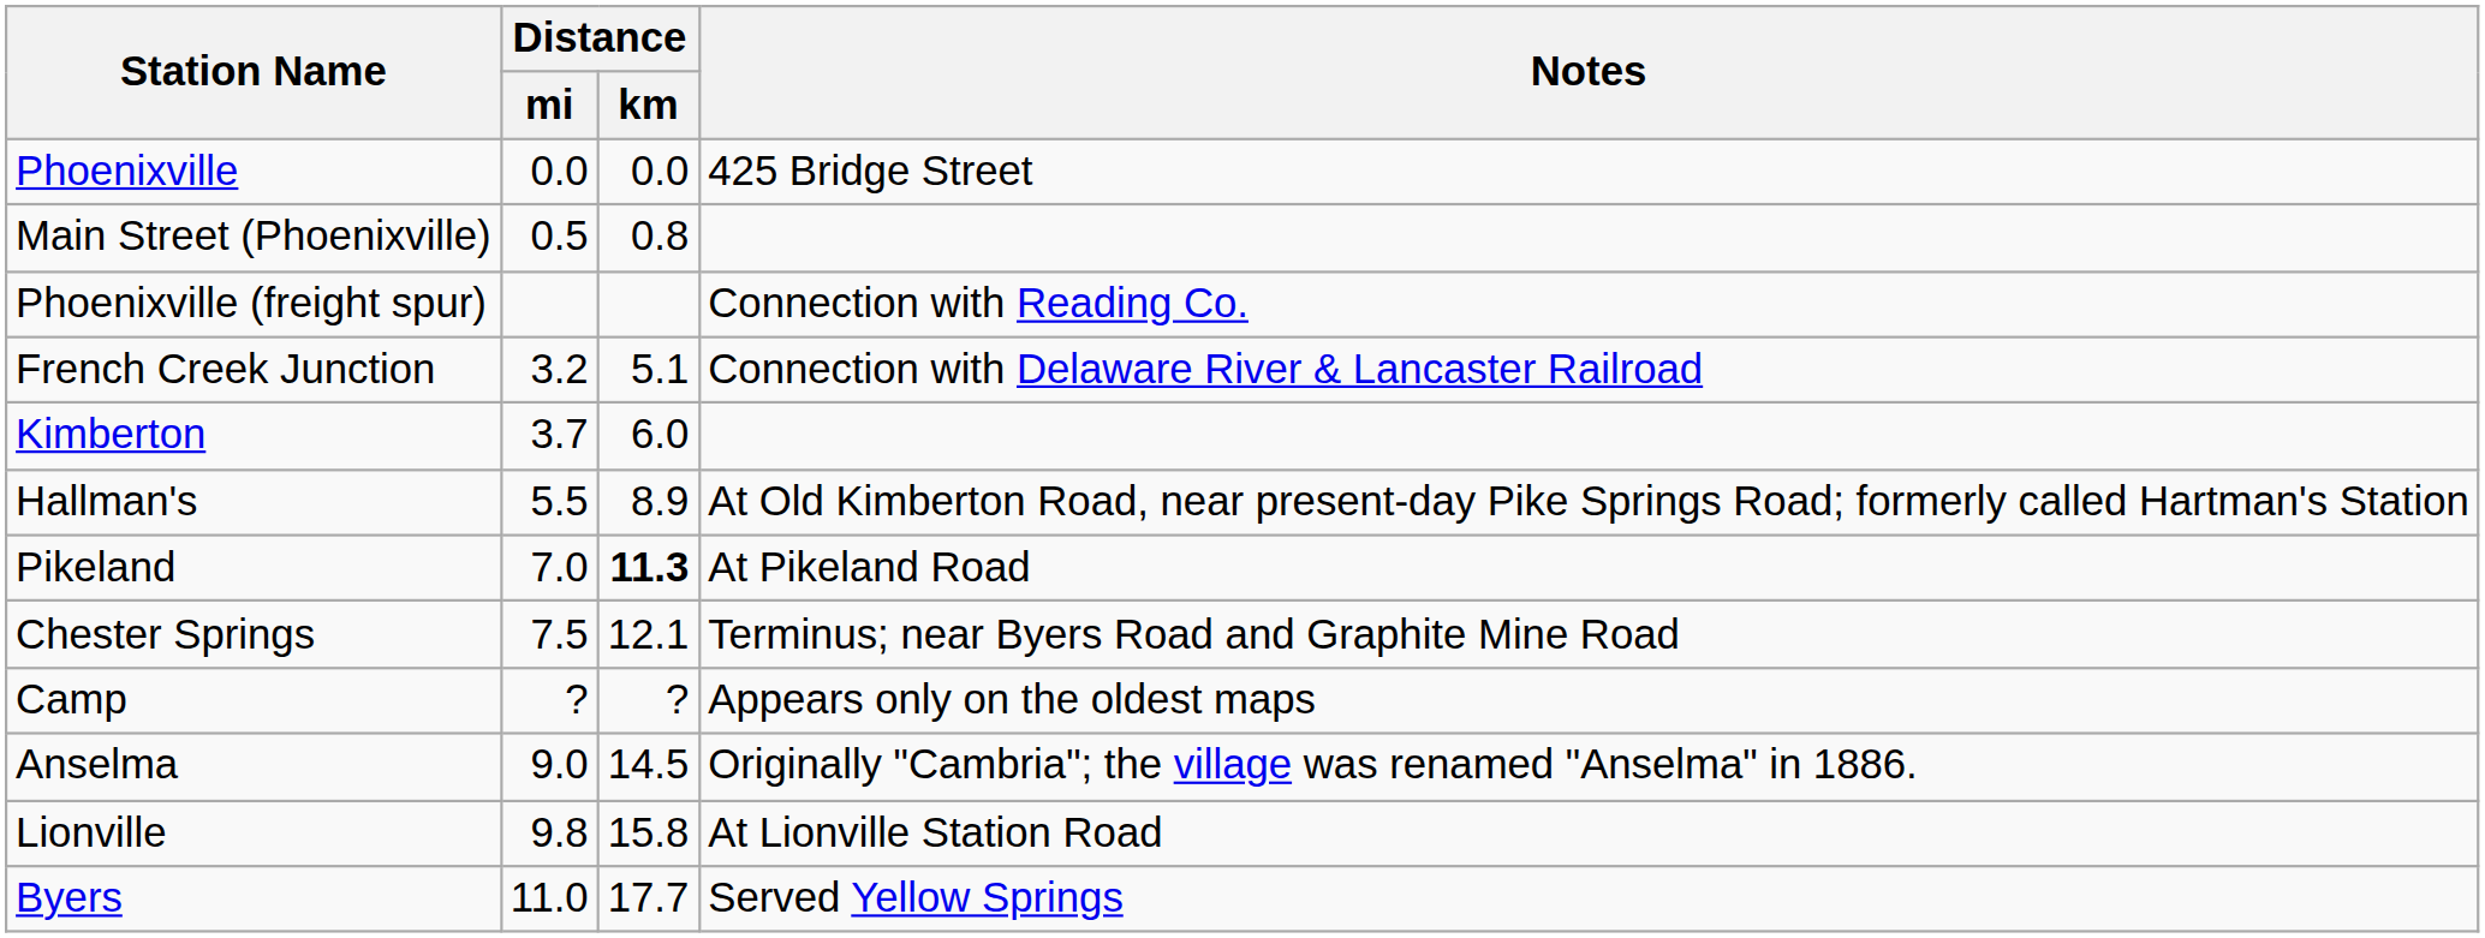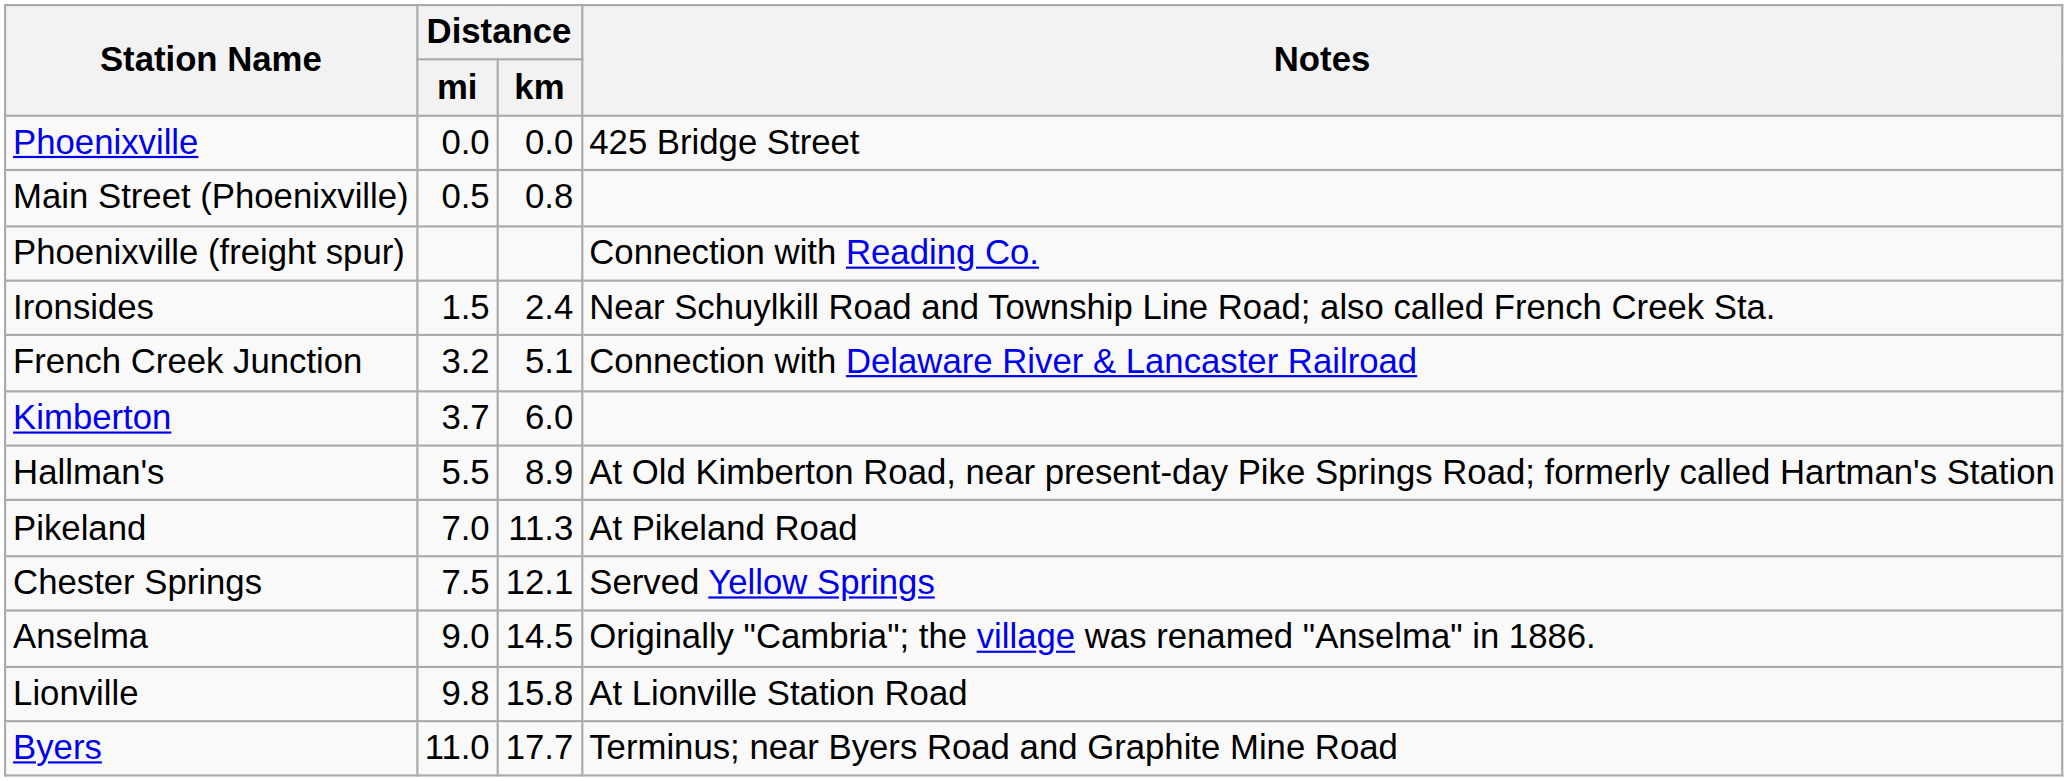+ row: Ironsides | 1.5 | 2.4 | Near Schuylkill Road and Township Line Road; also called French Creek Sta.
Pikeland | Distance / km: bold -> normal
Chester Springs | Notes: Terminus; near Byers Road and Graphite Mine Road -> Served Yellow Springs
- row: Camp | ? | ? | Appears only on the oldest maps
Byers | Notes: Served Yellow Springs -> Terminus; near Byers Road and Graphite Mine Road
